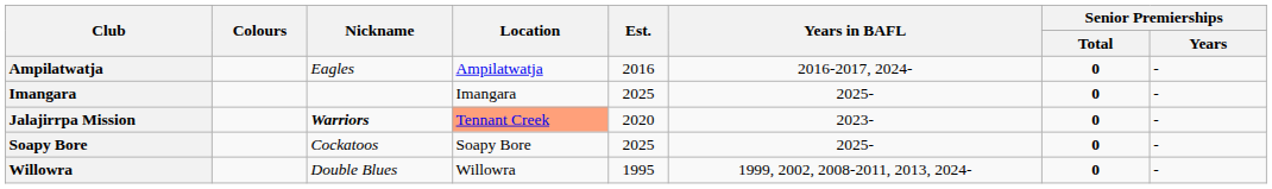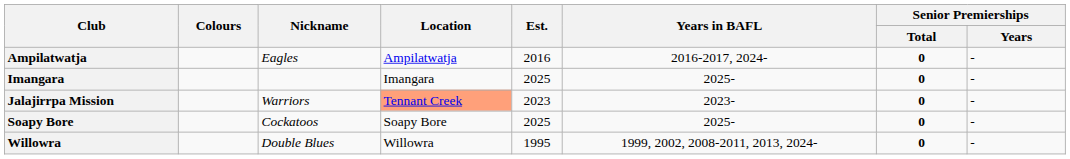Jalajirrpa Mission | Nickname: bold -> normal
Jalajirrpa Mission | Est.: 2020 -> 2023
